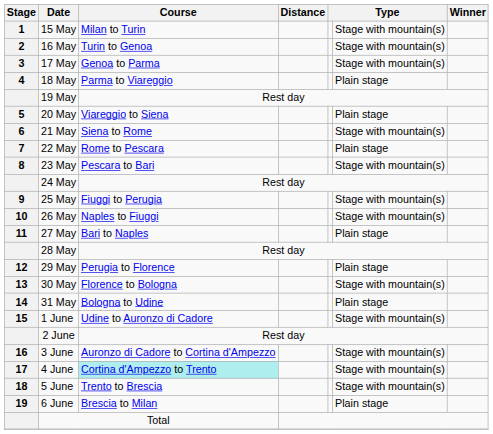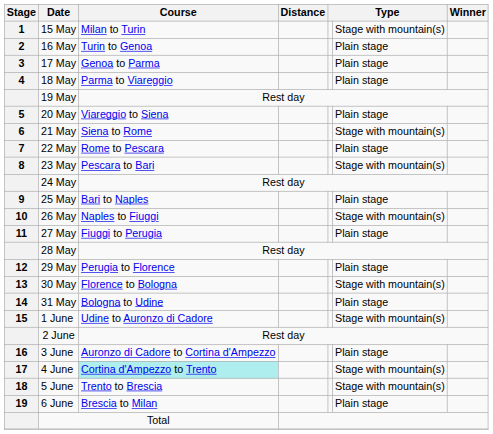16 May | column 6: Stage with mountain(s) -> Plain stage
17 May | column 6: Stage with mountain(s) -> Plain stage
25 May | Course: Fiuggi to Perugia -> Bari to Naples
25 May | column 6: Stage with mountain(s) -> Plain stage
27 May | Course: Bari to Naples -> Fiuggi to Perugia
3 June | column 6: Stage with mountain(s) -> Plain stage
